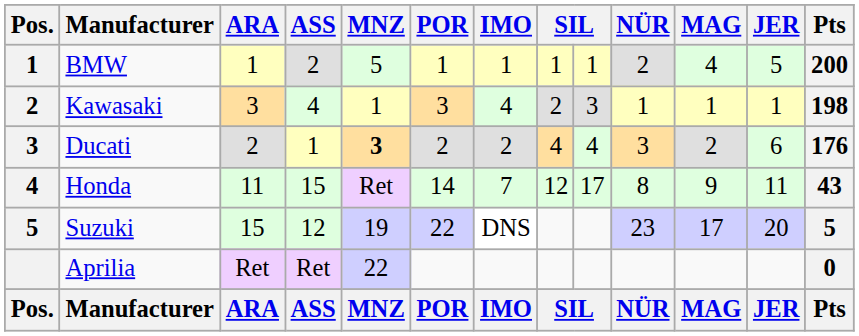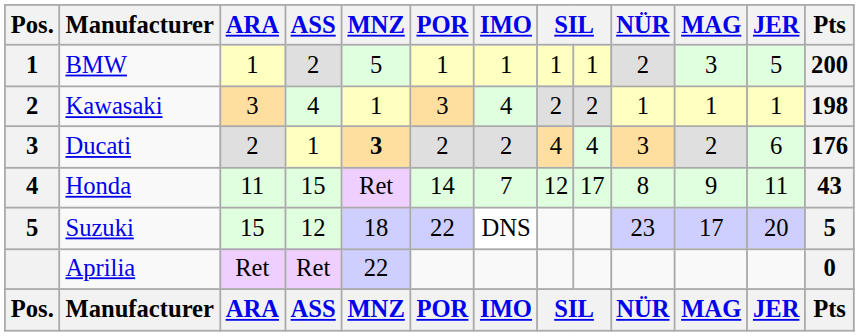BMW | MAG: 4 -> 3
Kawasaki | column 9: 3 -> 2
Suzuki | MNZ: 19 -> 18
